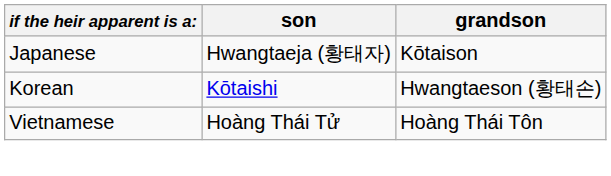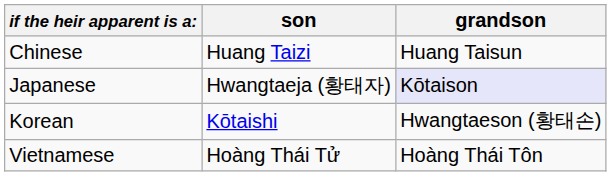+ row: Chinese | Huang Taizi | Huang Taisun
Japanese | grandson: no background -> lavender background
